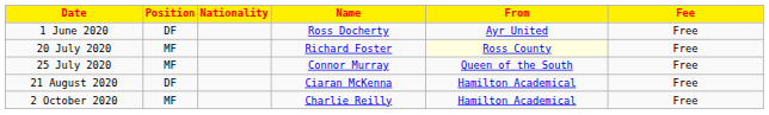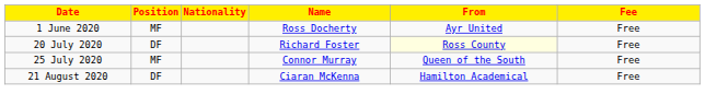1 June 2020 | Position: DF -> MF
20 July 2020 | Position: MF -> DF
- row: 2 October 2020 | MF | Charlie Reilly | Hamilton Academical | Free
